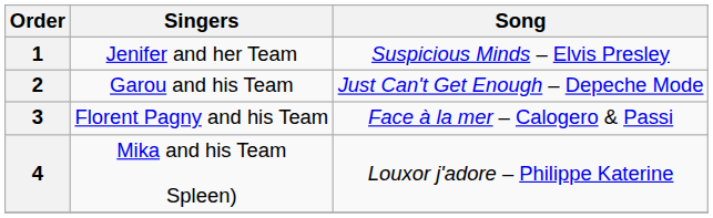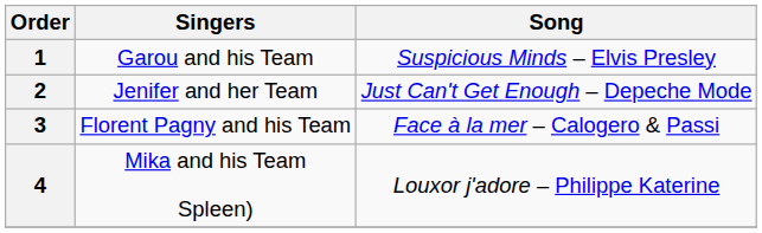1 | Singers: Jenifer and her Team -> Garou and his Team
2 | Singers: Garou and his Team -> Jenifer and her Team
